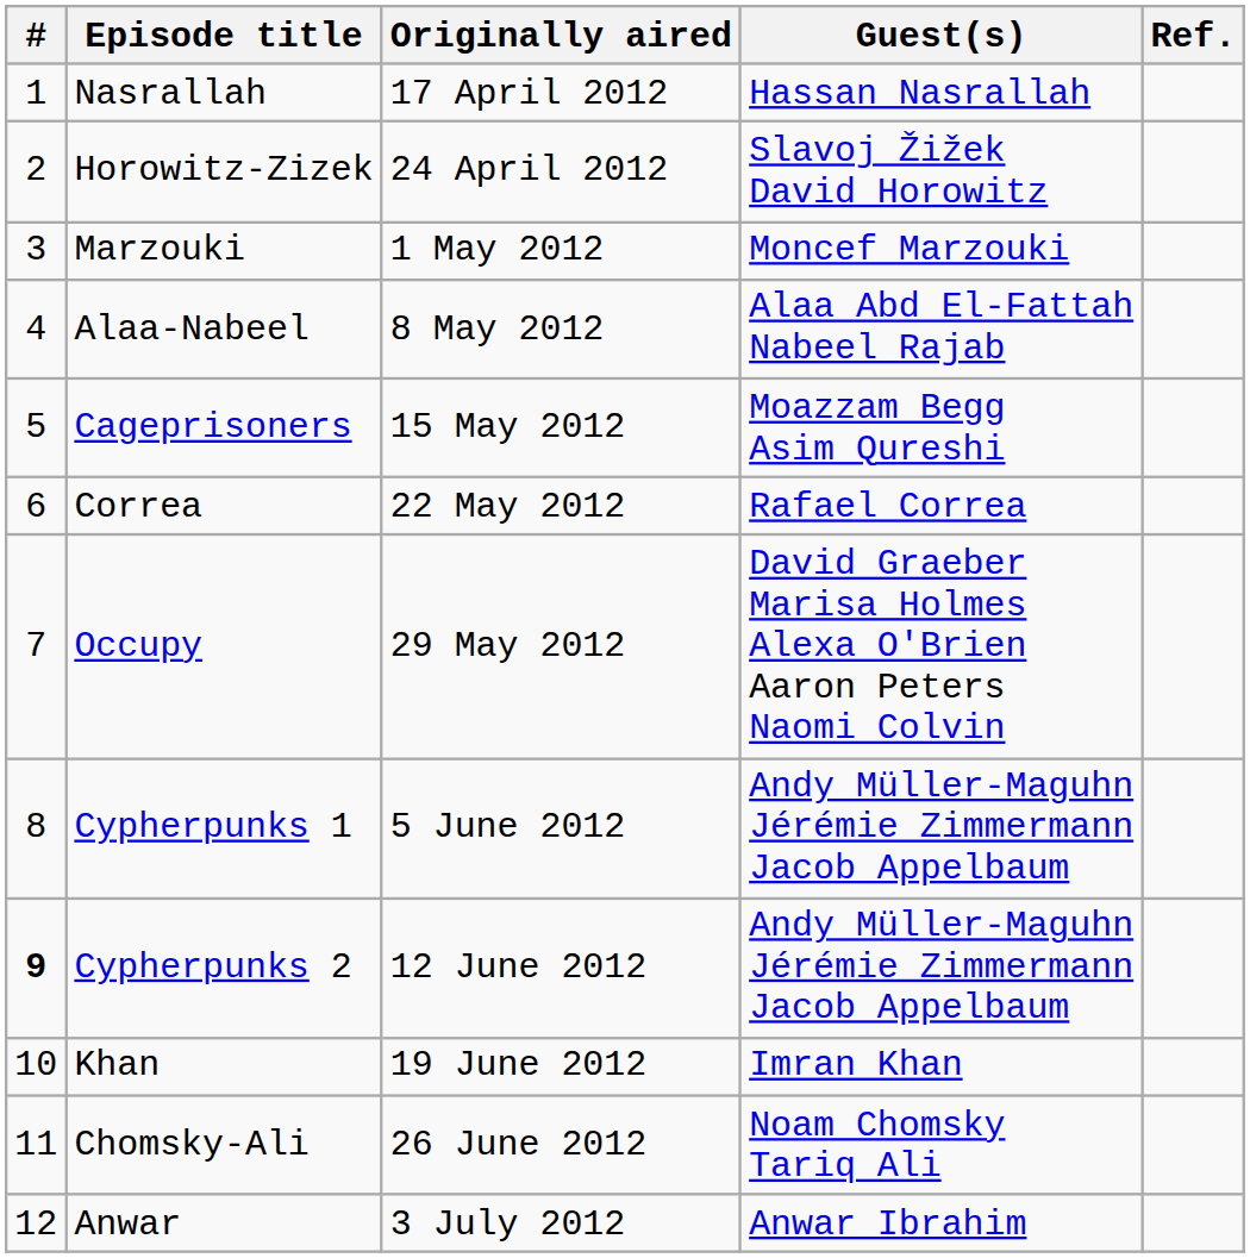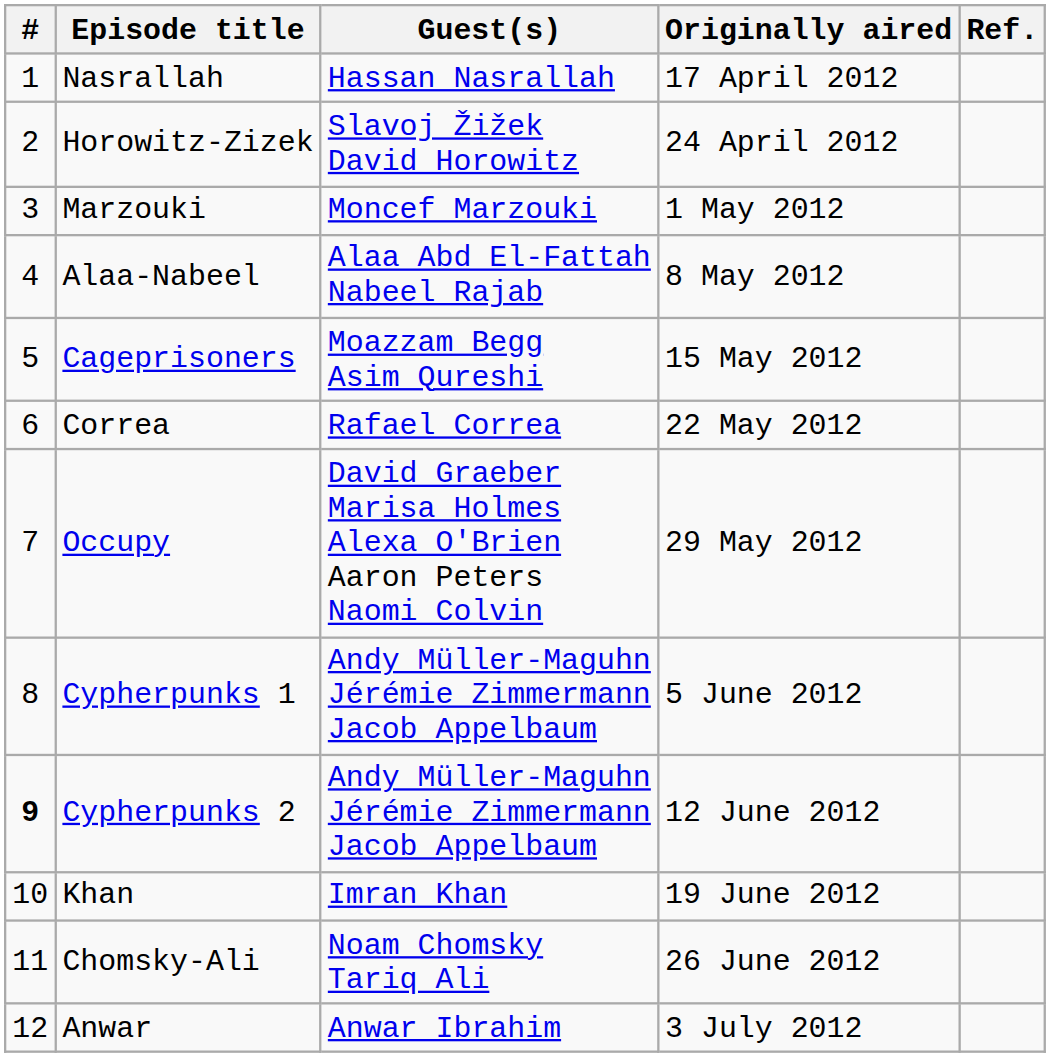columns swapped: Originally aired <-> Guest(s)
